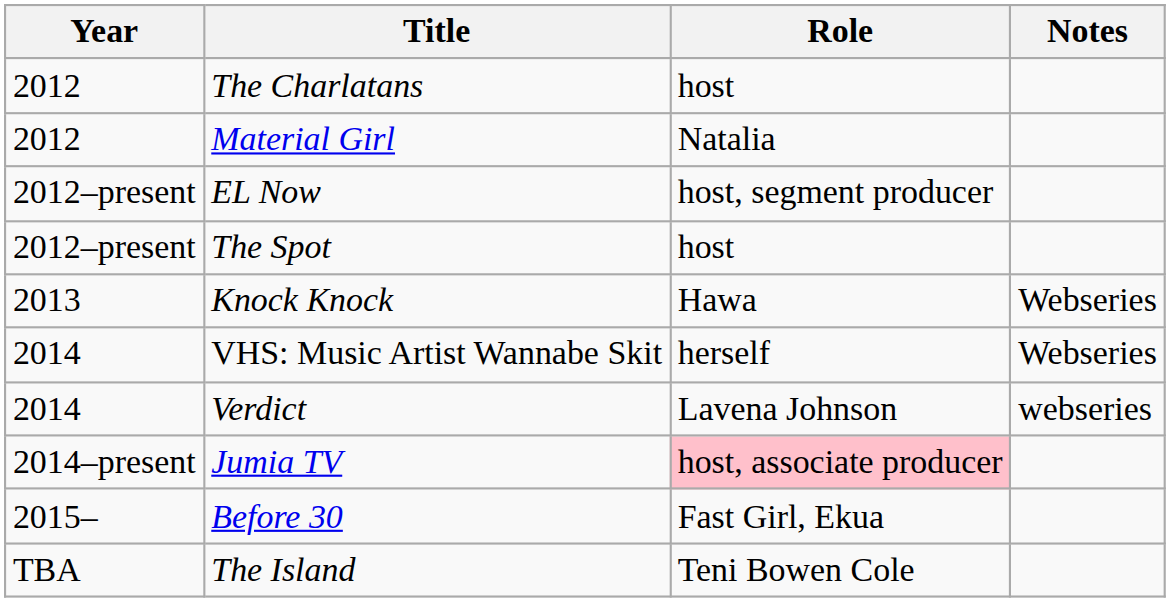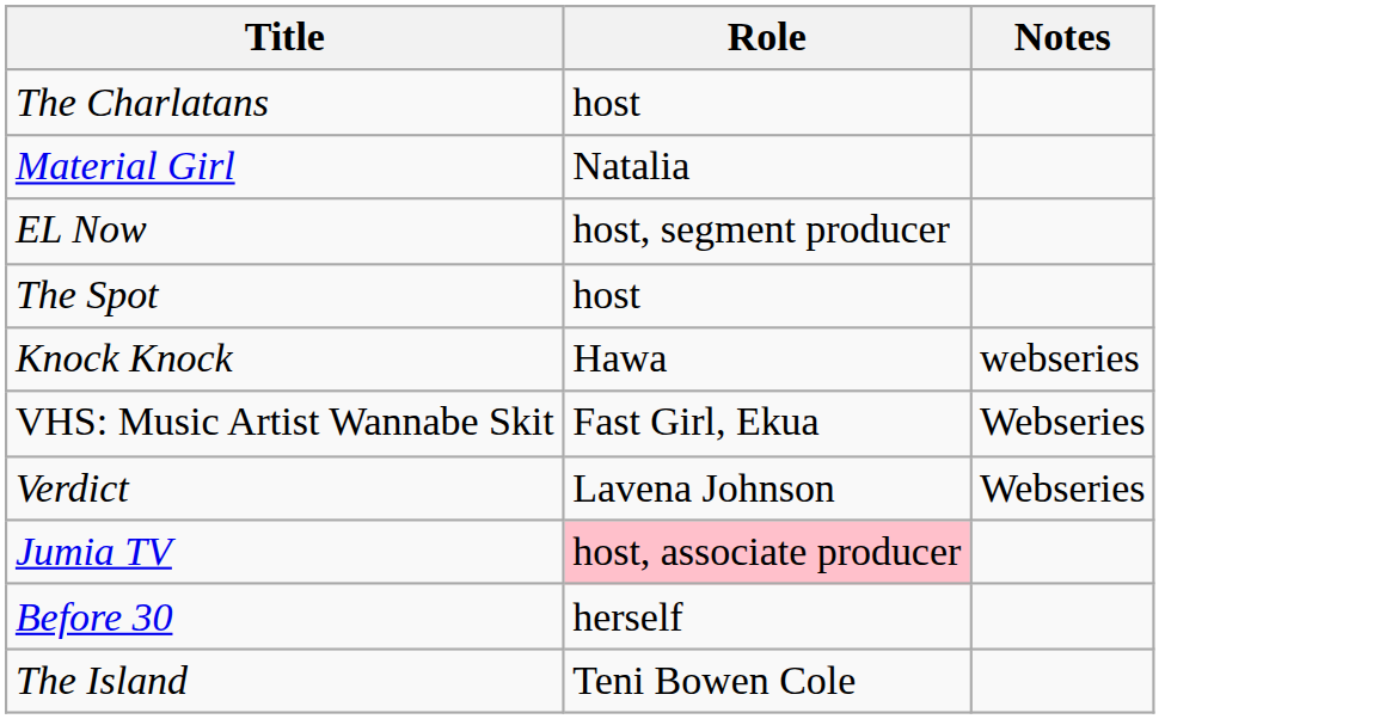- column: Year | 2012 | 2012 | 2012–present | 2012–present | 2013 | 2014 | 2014 | 2014–present | 2015– | TBA
Knock Knock | Notes: Webseries -> webseries
VHS: Music Artist Wannabe Skit | Role: herself -> Fast Girl, Ekua
Verdict | Notes: webseries -> Webseries
Before 30 | Role: Fast Girl, Ekua -> herself
